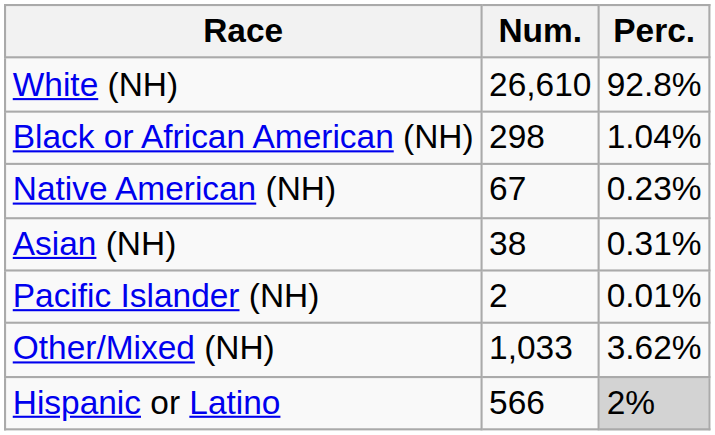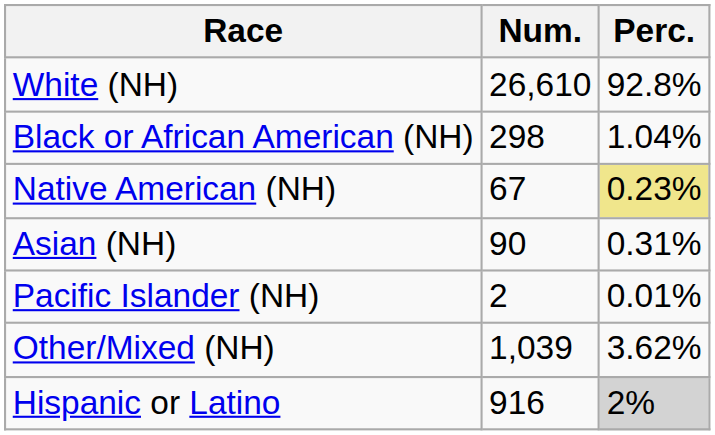Native American (NH) | Perc.: no background -> khaki background
Asian (NH) | Num.: 38 -> 90
Other/Mixed (NH) | Num.: 1,033 -> 1,039
Hispanic or Latino | Num.: 566 -> 916
